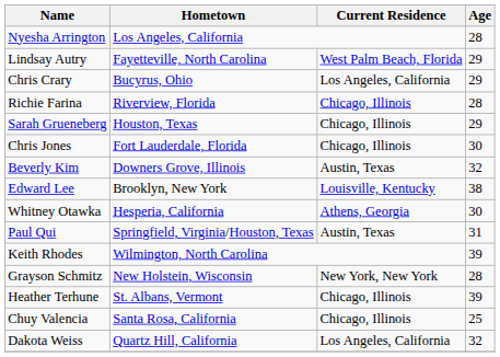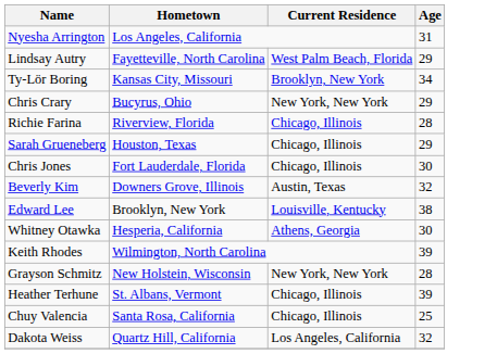Nyesha Arrington | Age: 28 -> 31
+ row: Ty-Lör Boring | Kansas City, Missouri | Brooklyn, New York | 34
Chris Crary | Current Residence: Los Angeles, California -> New York, New York
- row: Paul Qui | Springfield, Virginia/Houston, Texas | Austin, Texas | 31
